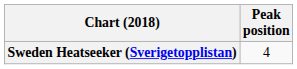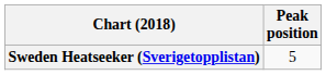Sweden Heatseeker (Sverigetopplistan) | Peak position: 4 -> 5
